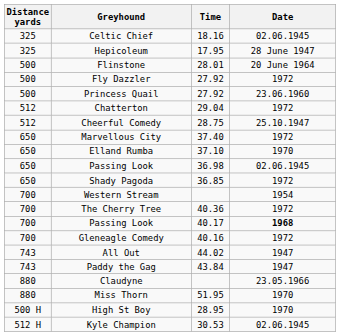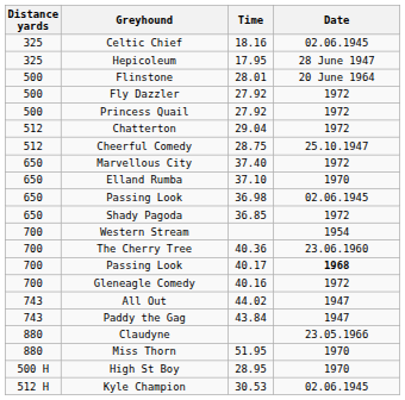Princess Quail | Date: 23.06.1960 -> 1972
The Cherry Tree | Date: 1972 -> 23.06.1960
